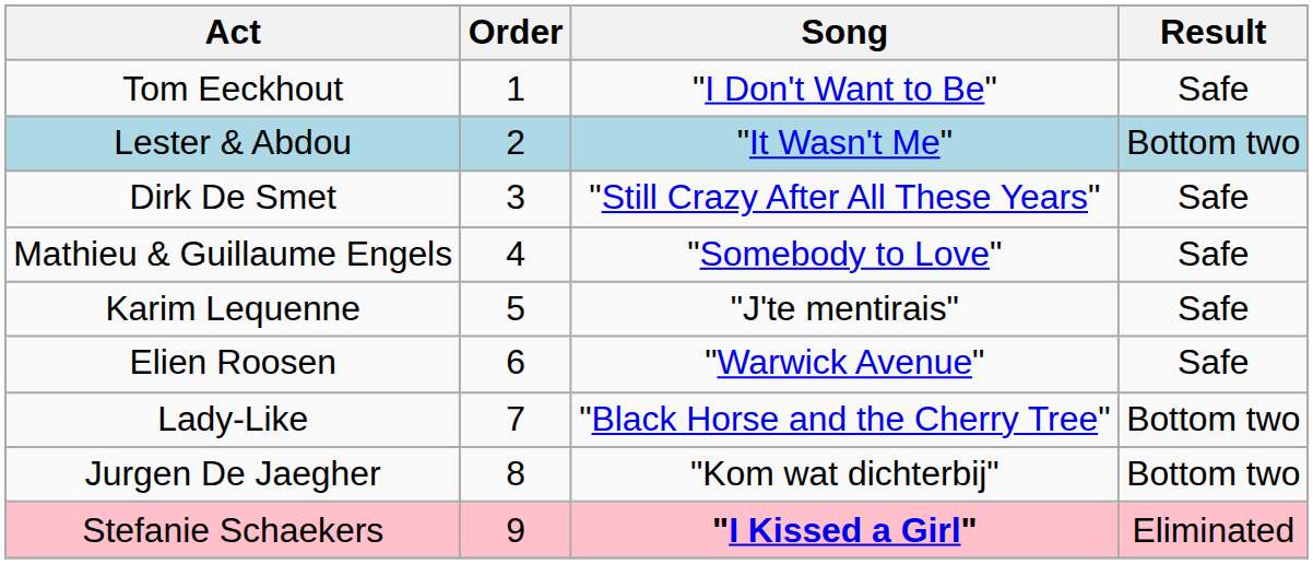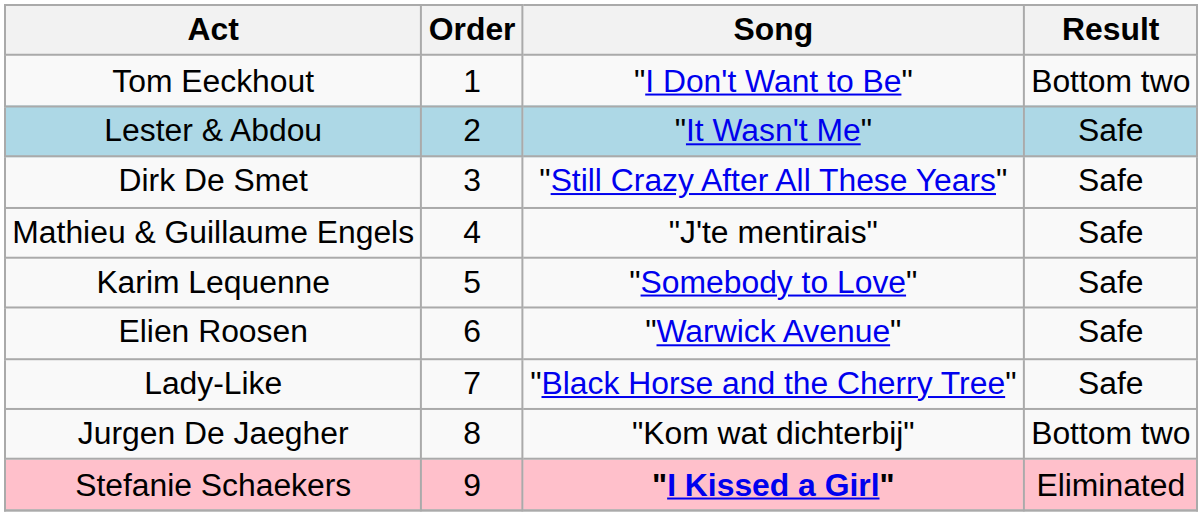Tom Eeckhout | Result: Safe -> Bottom two
Lester & Abdou | Result: Bottom two -> Safe
Mathieu & Guillaume Engels | Song: "Somebody to Love" -> "J'te mentirais"
Karim Lequenne | Song: "J'te mentirais" -> "Somebody to Love"
Lady-Like | Result: Bottom two -> Safe
